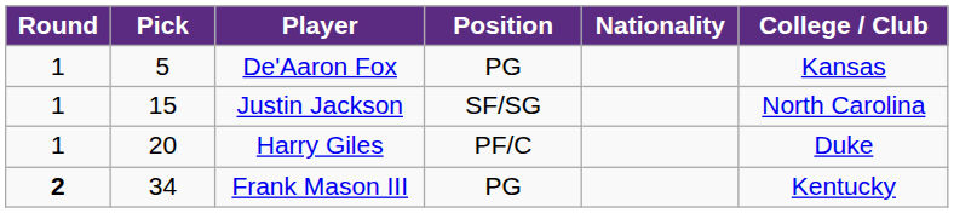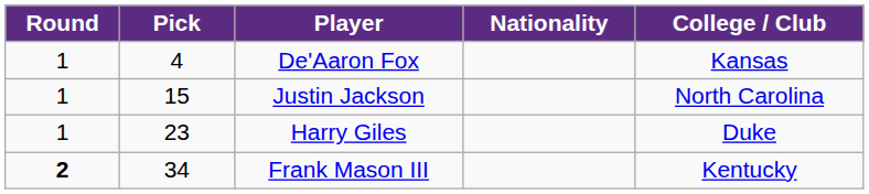- column: Position | PG | SF/SG | PF/C | PG
De'Aaron Fox | Pick: 5 -> 4
Harry Giles | Pick: 20 -> 23
